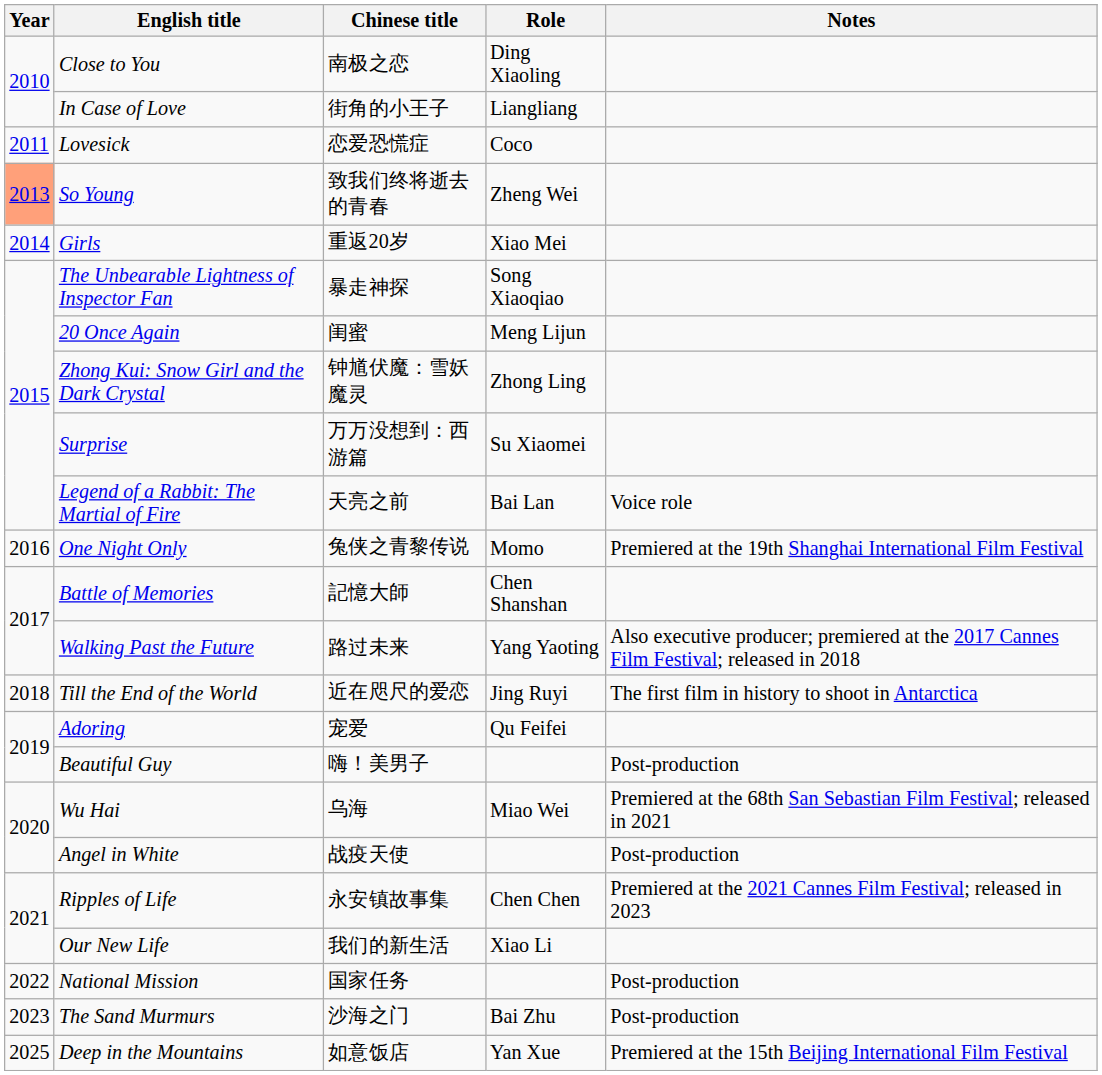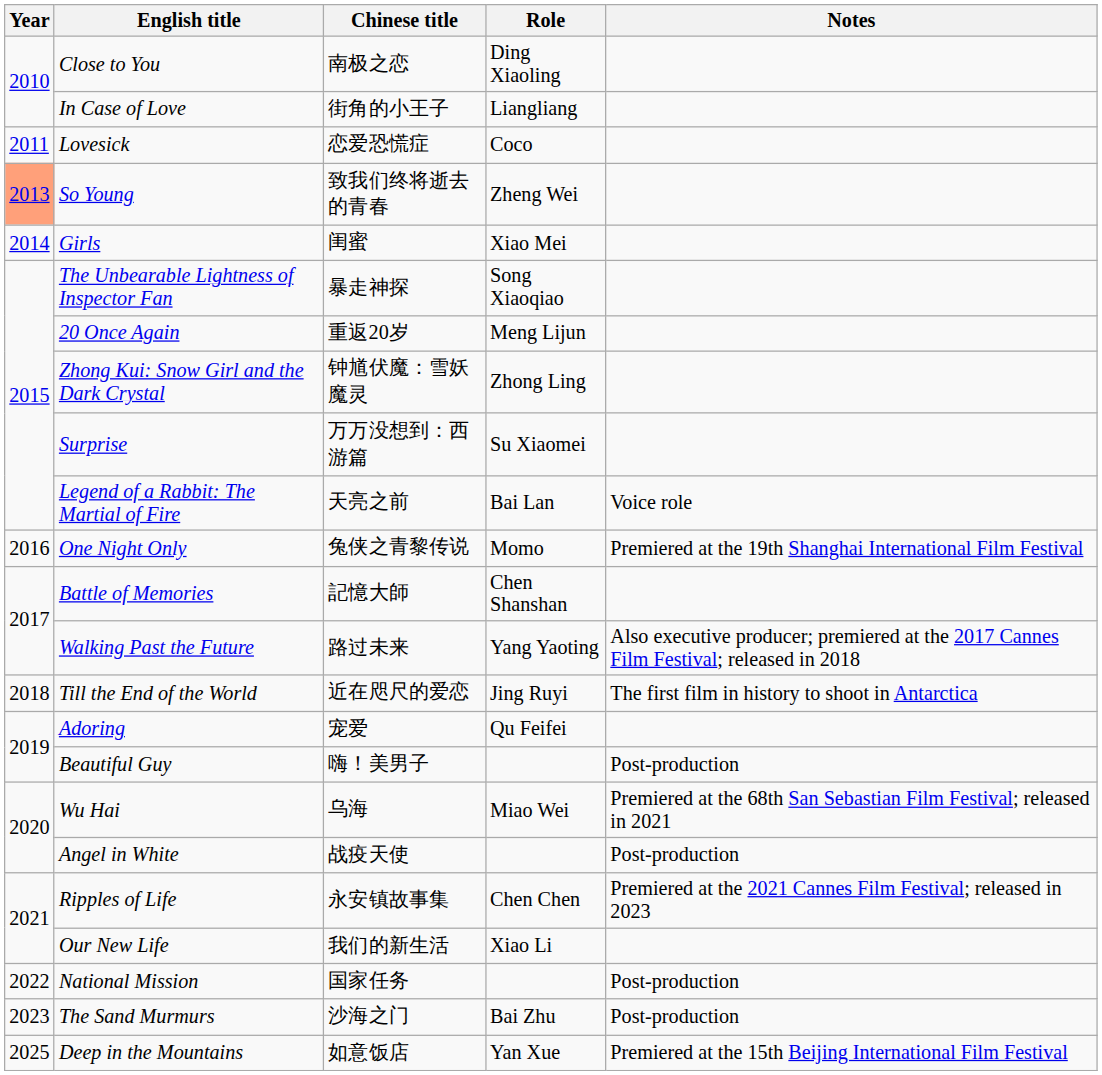Girls | Chinese title: 重返20岁 -> 闺蜜
20 Once Again | Chinese title: 闺蜜 -> 重返20岁
